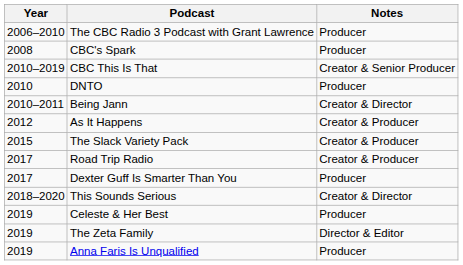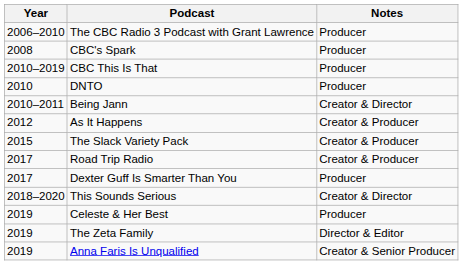CBC This Is That | Notes: Creator & Senior Producer -> Producer
Anna Faris Is Unqualified | Notes: Producer -> Creator & Senior Producer
